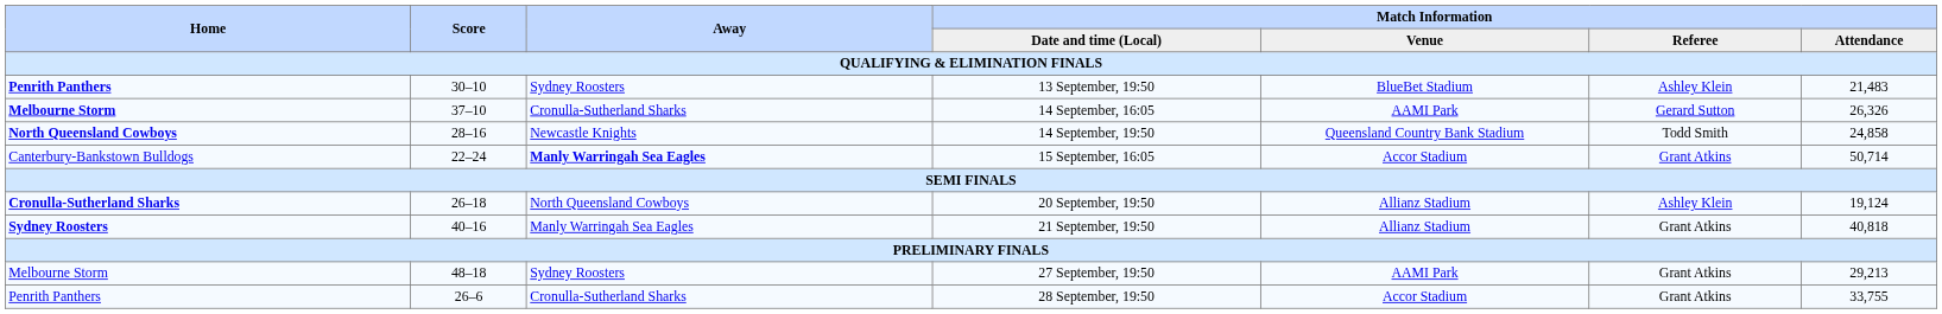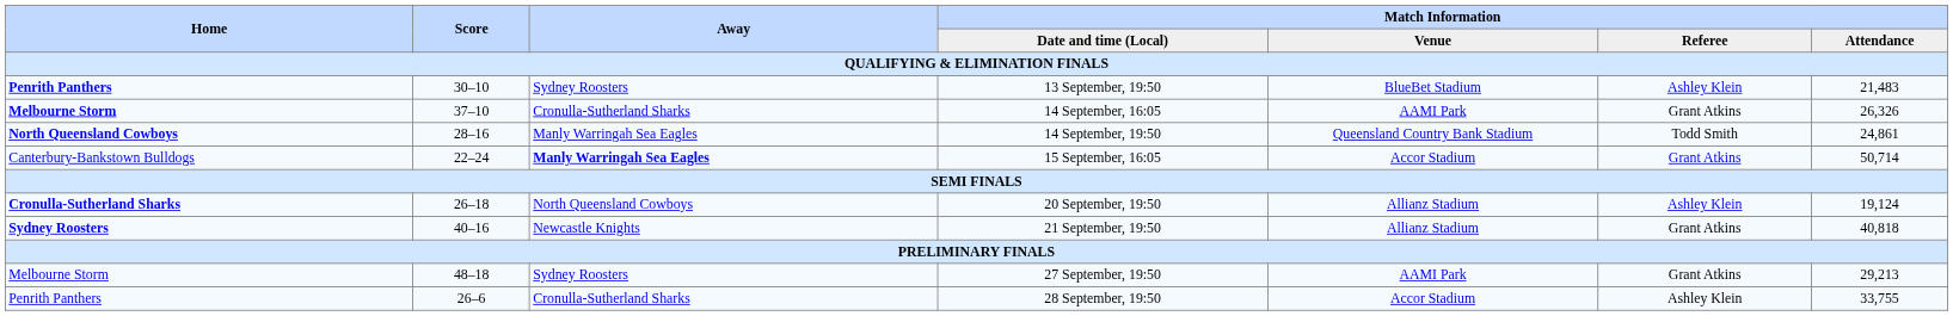14 September, 16:05 | Match Information / Referee: Gerard Sutton -> Grant Atkins
14 September, 19:50 | Away: Newcastle Knights -> Manly Warringah Sea Eagles
14 September, 19:50 | Match Information / Attendance: 24,858 -> 24,861
21 September, 19:50 | Away: Manly Warringah Sea Eagles -> Newcastle Knights
28 September, 19:50 | Match Information / Referee: Grant Atkins -> Ashley Klein
